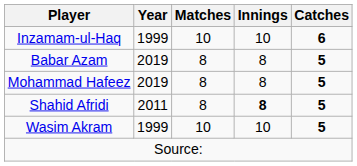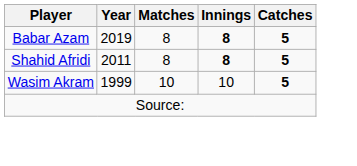- row: Inzamam-ul-Haq | 1999 | 10 | 10 | 6
Babar Azam | Innings: normal -> bold
- row: Mohammad Hafeez | 2019 | 8 | 8 | 5
